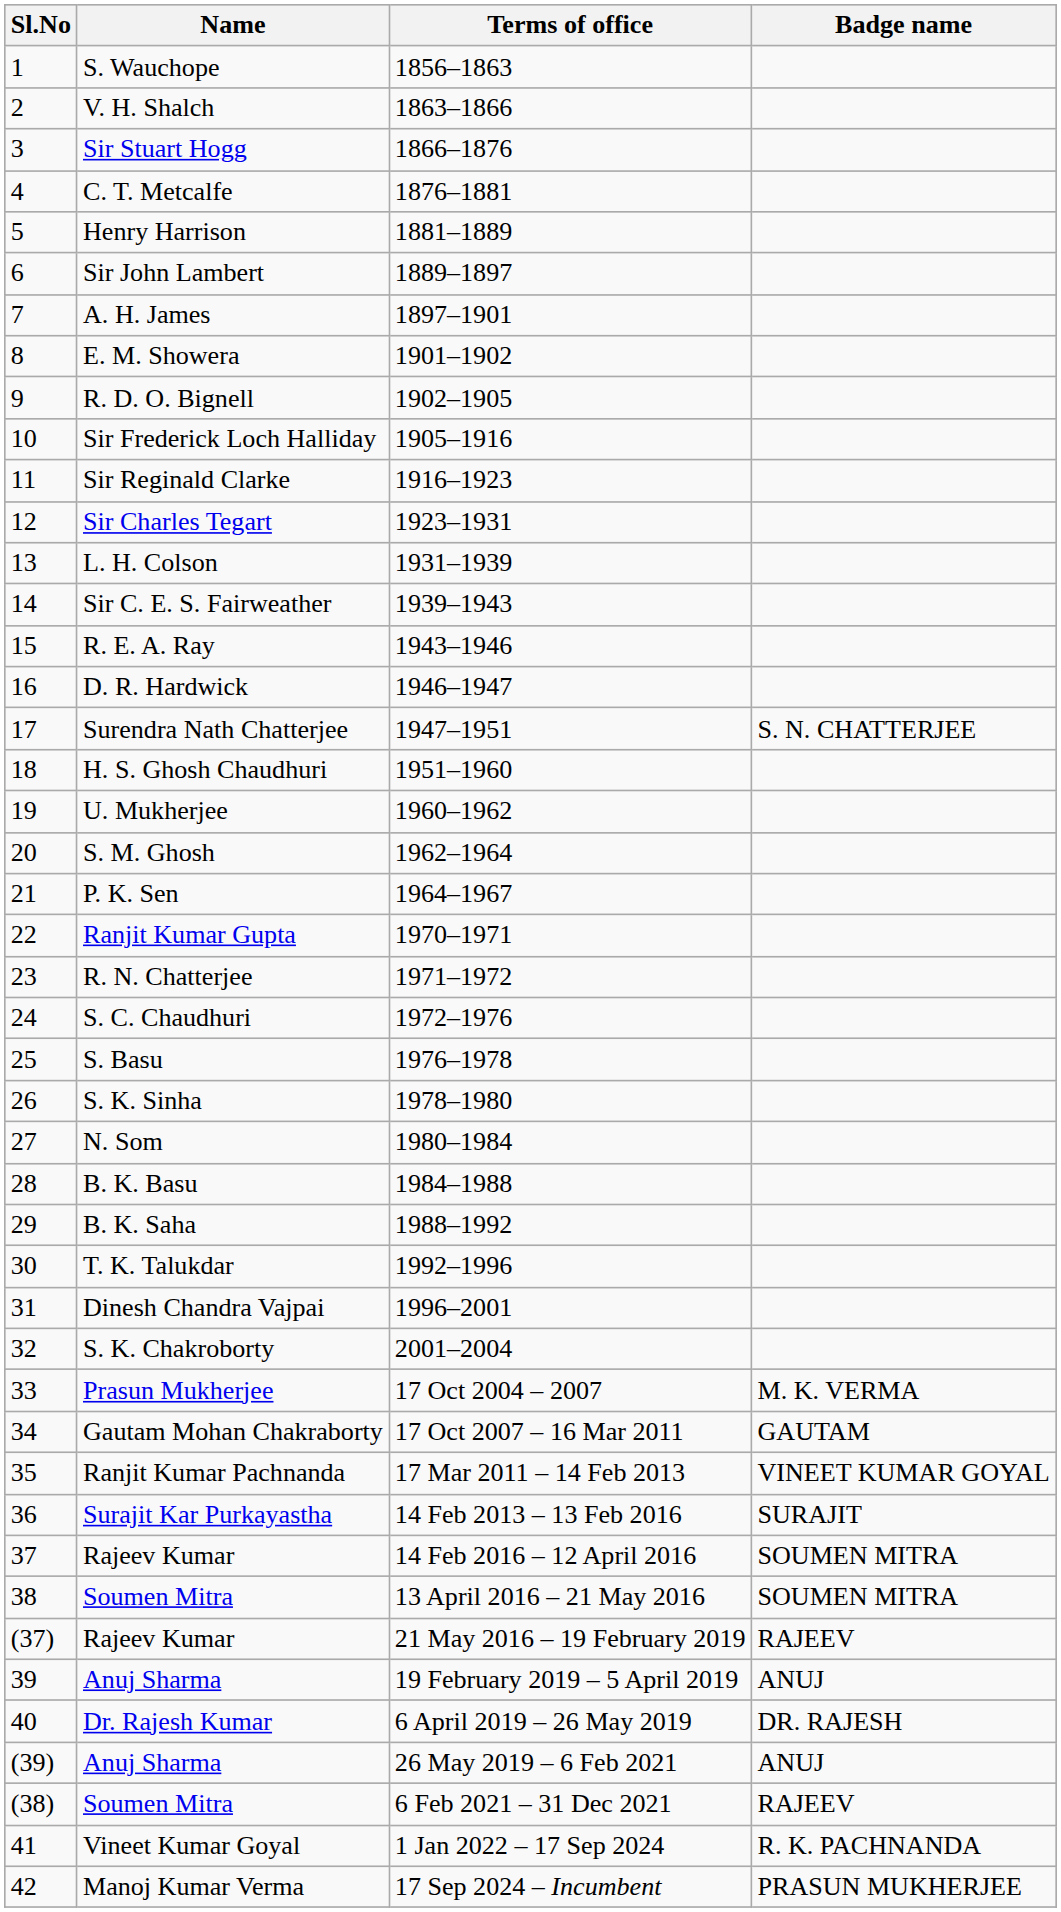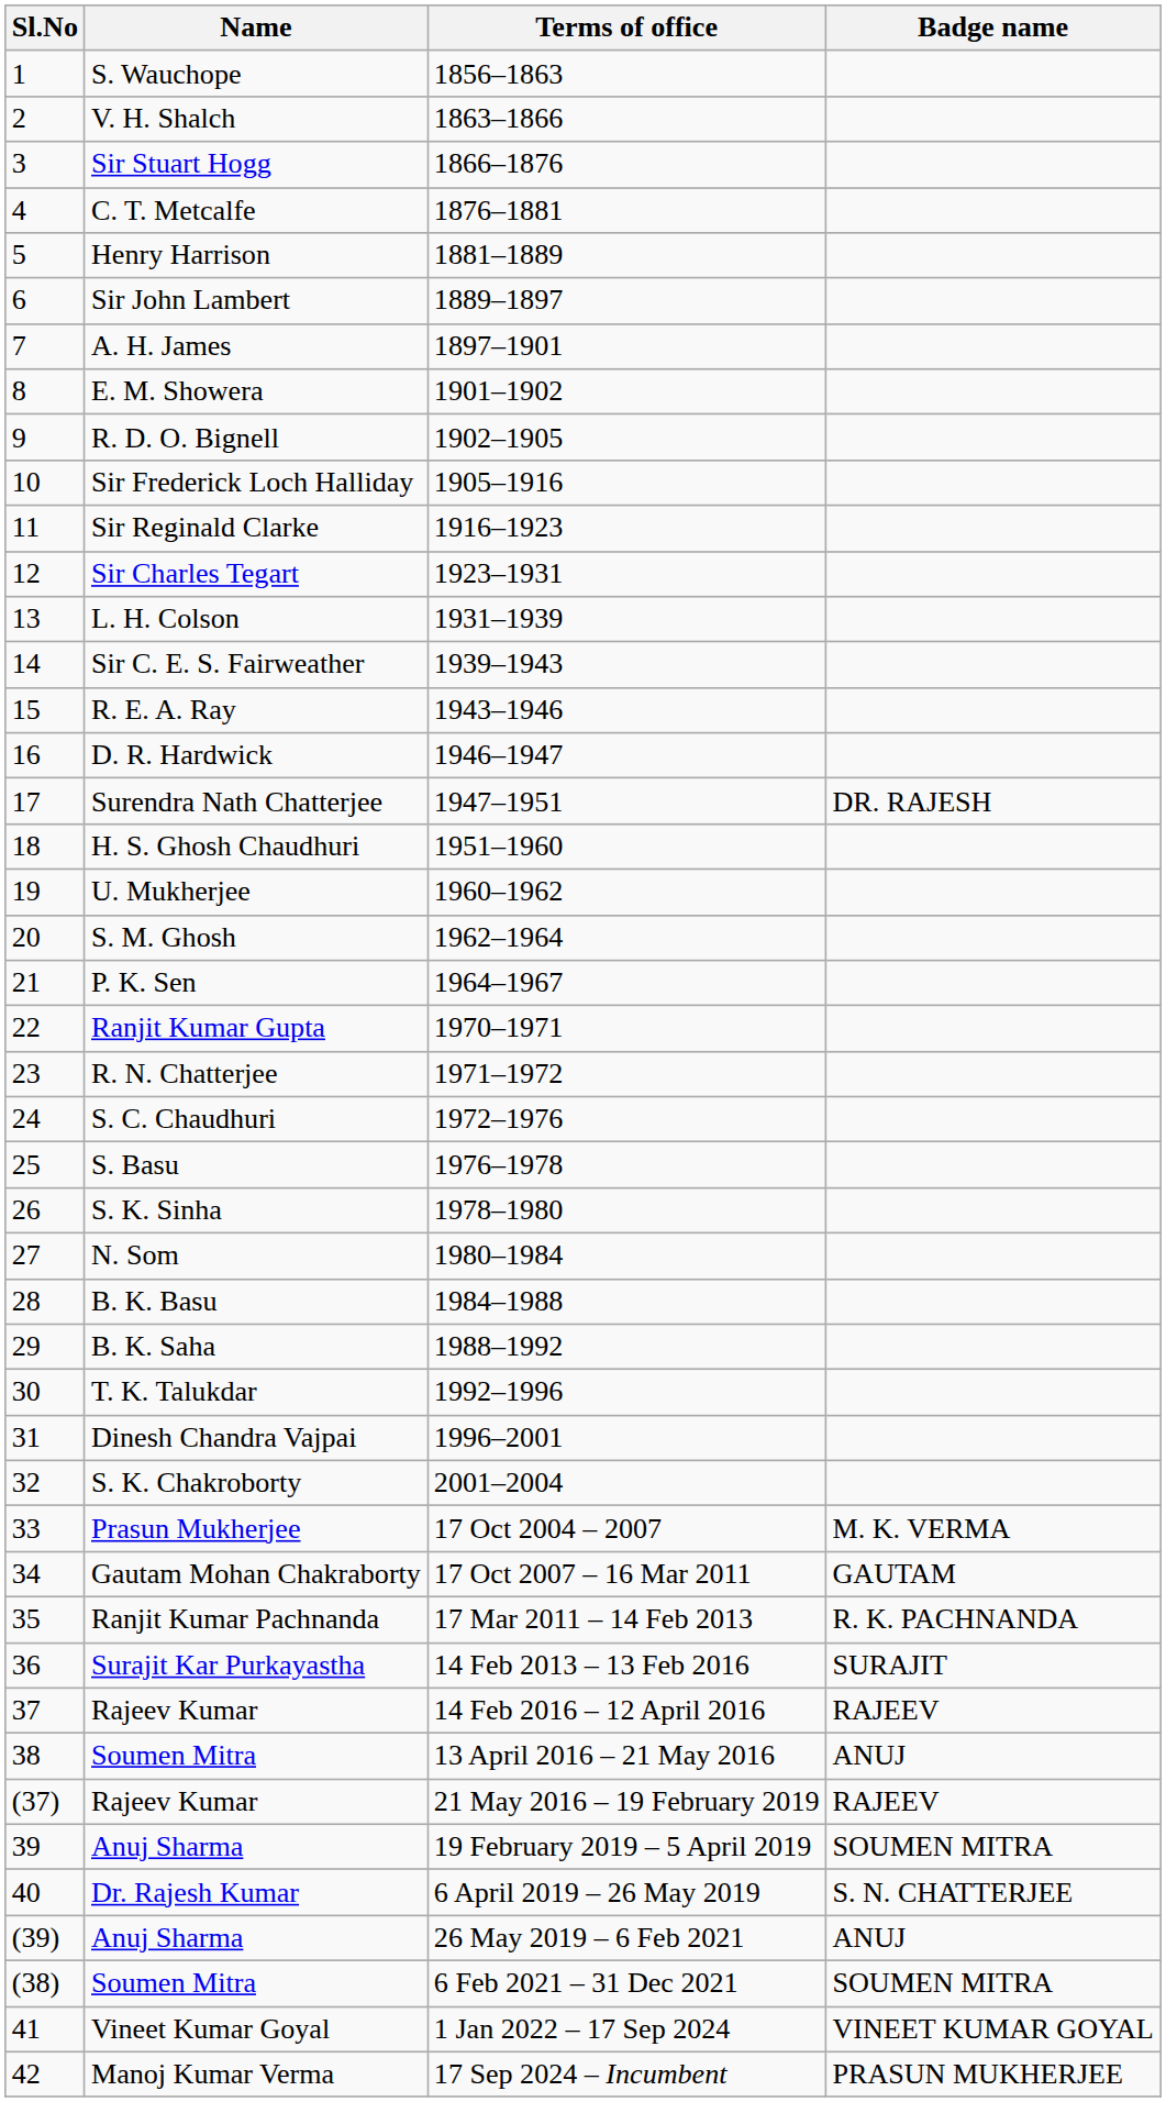Surendra Nath Chatterjee | Badge name: S. N. CHATTERJEE -> DR. RAJESH
Ranjit Kumar Pachnanda | Badge name: VINEET KUMAR GOYAL -> R. K. PACHNANDA
37 / Rajeev Kumar | Badge name: SOUMEN MITRA -> RAJEEV
38 / Soumen Mitra | Badge name: SOUMEN MITRA -> ANUJ
39 / Anuj Sharma | Badge name: ANUJ -> SOUMEN MITRA
Dr. Rajesh Kumar | Badge name: DR. RAJESH -> S. N. CHATTERJEE
(38) / Soumen Mitra | Badge name: RAJEEV -> SOUMEN MITRA
Vineet Kumar Goyal | Badge name: R. K. PACHNANDA -> VINEET KUMAR GOYAL
